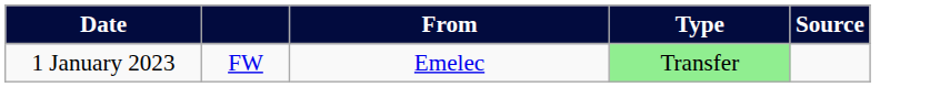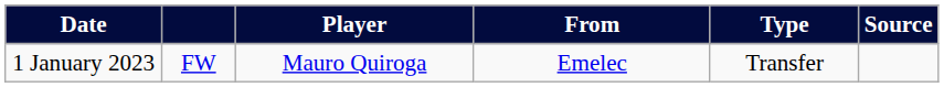+ column: Player | Mauro Quiroga
1 January 2023 | Type: lightgreen background -> no background
